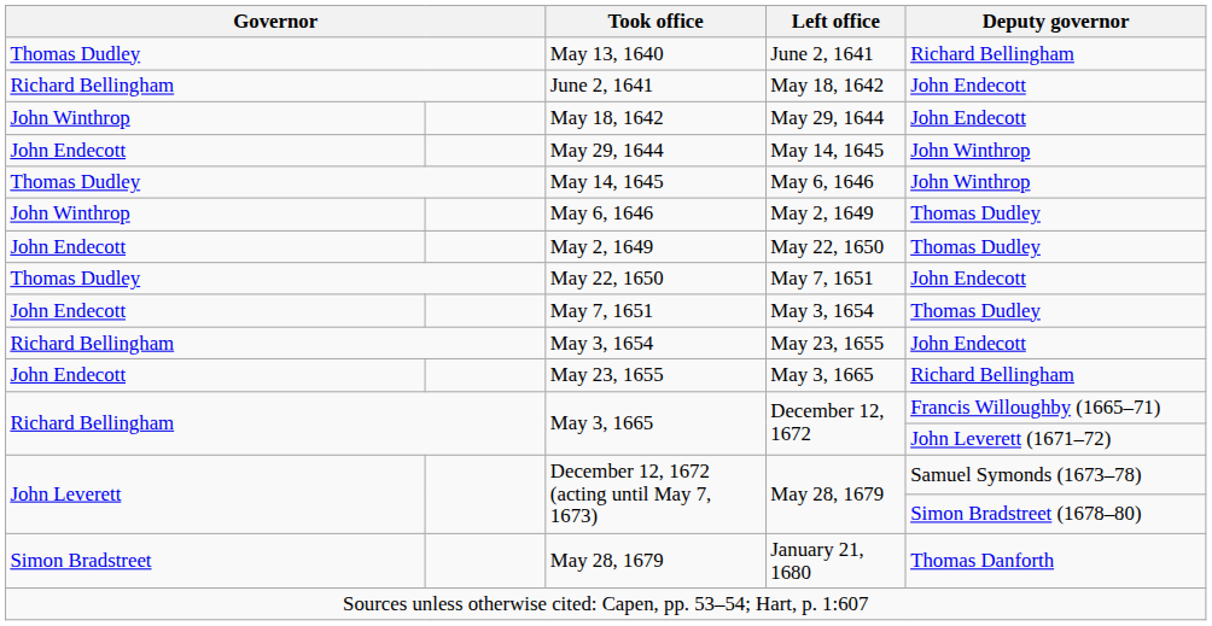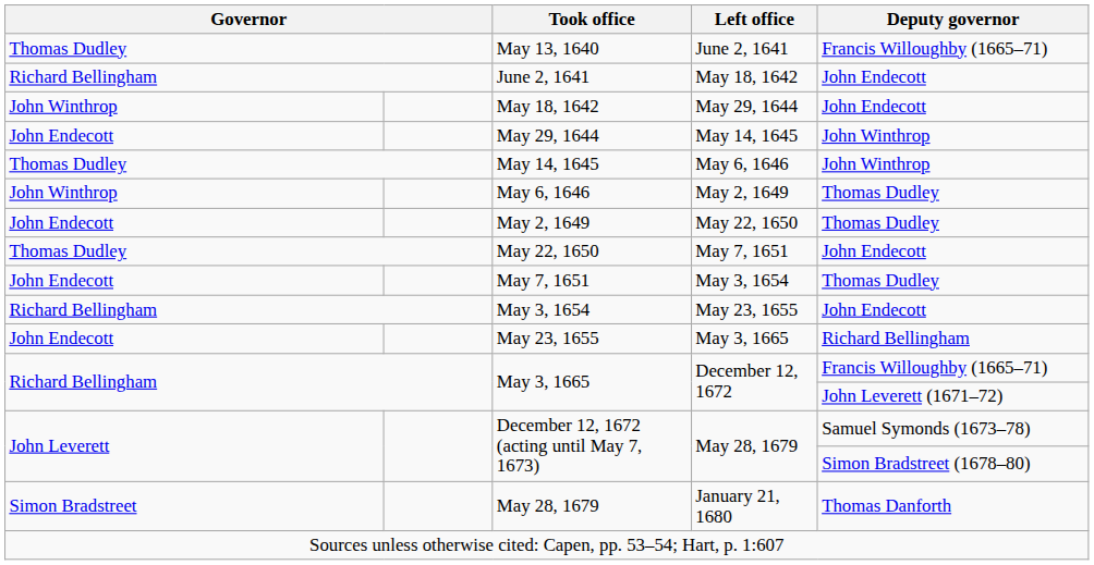May 13, 1640 | Deputy governor: Richard Bellingham -> Francis Willoughby (1665–71)
